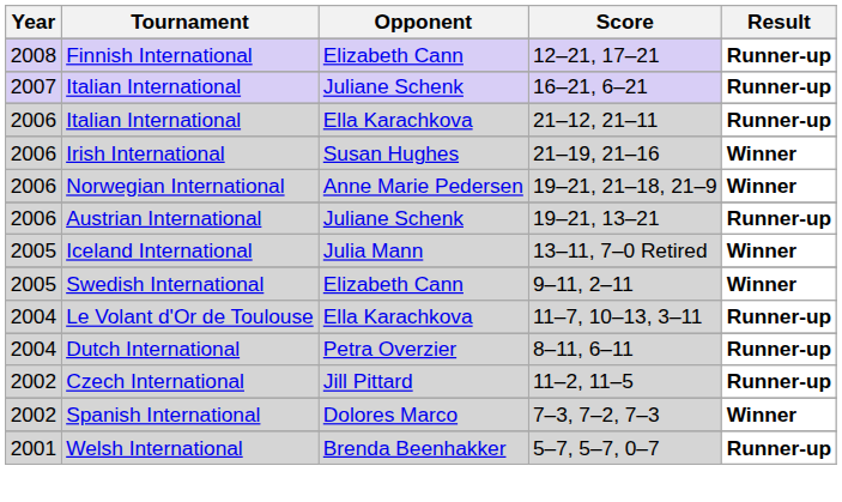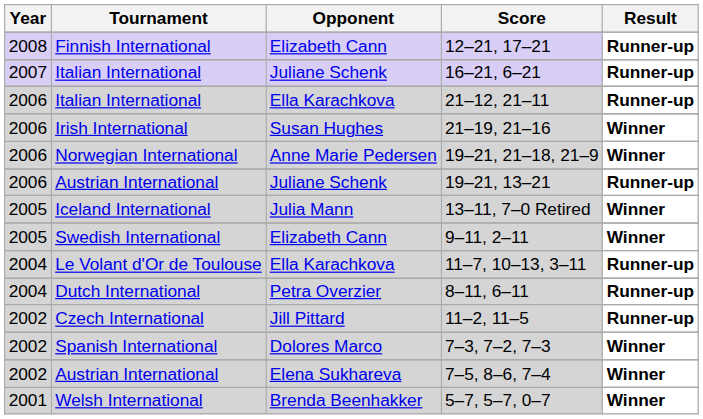+ row: 2002 | Austrian International | Elena Sukhareva | 7–5, 8–6, 7–4 | Winner
5–7, 5–7, 0–7 | Result: Runner-up -> Winner
